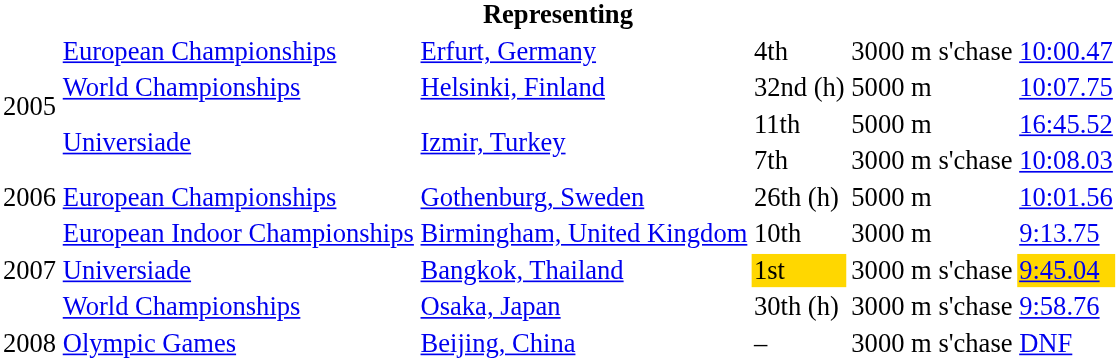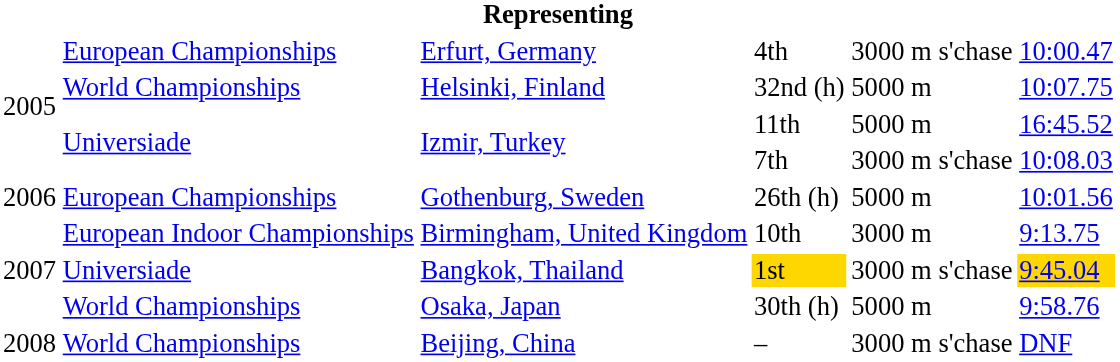30th (h) | column 5: 3000 m s'chase -> 5000 m
– | column 2: Olympic Games -> World Championships
